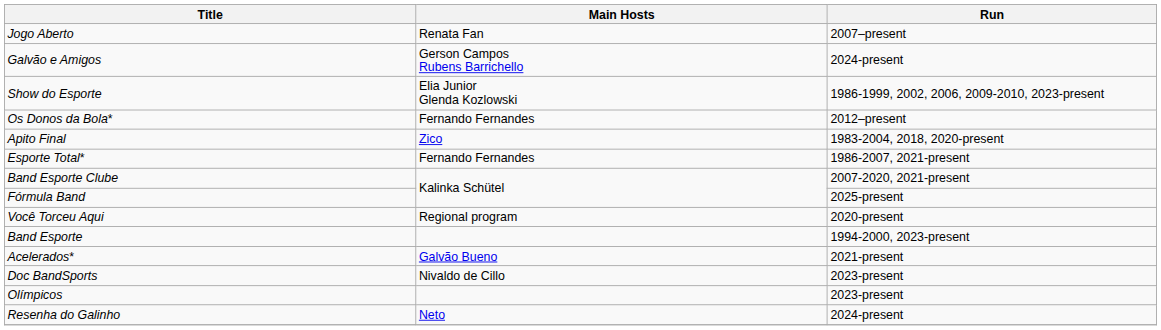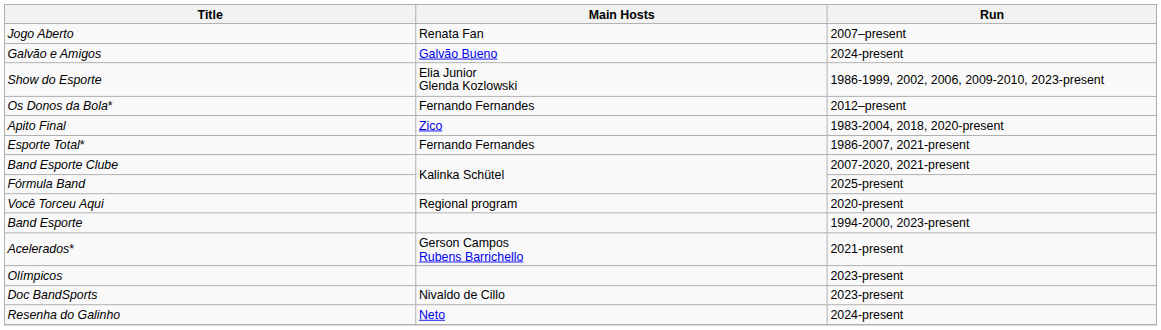Galvão e Amigos | Main Hosts: Gerson Campos Rubens Barrichello -> Galvão Bueno
Acelerados* | Main Hosts: Galvão Bueno -> Gerson Campos Rubens Barrichello
rows swapped: Doc BandSports <-> Olímpicos
